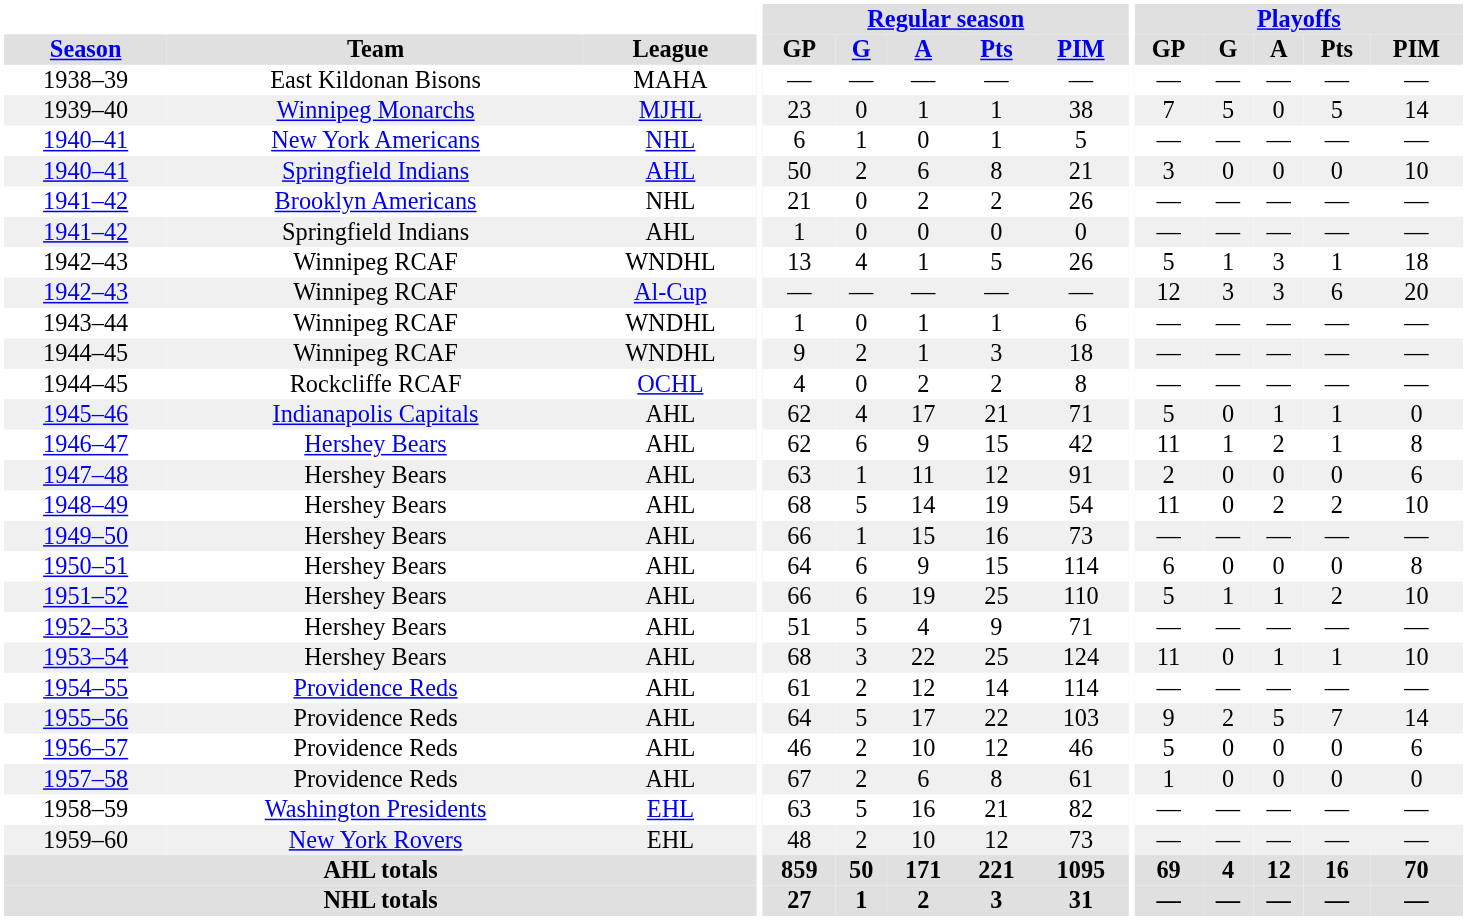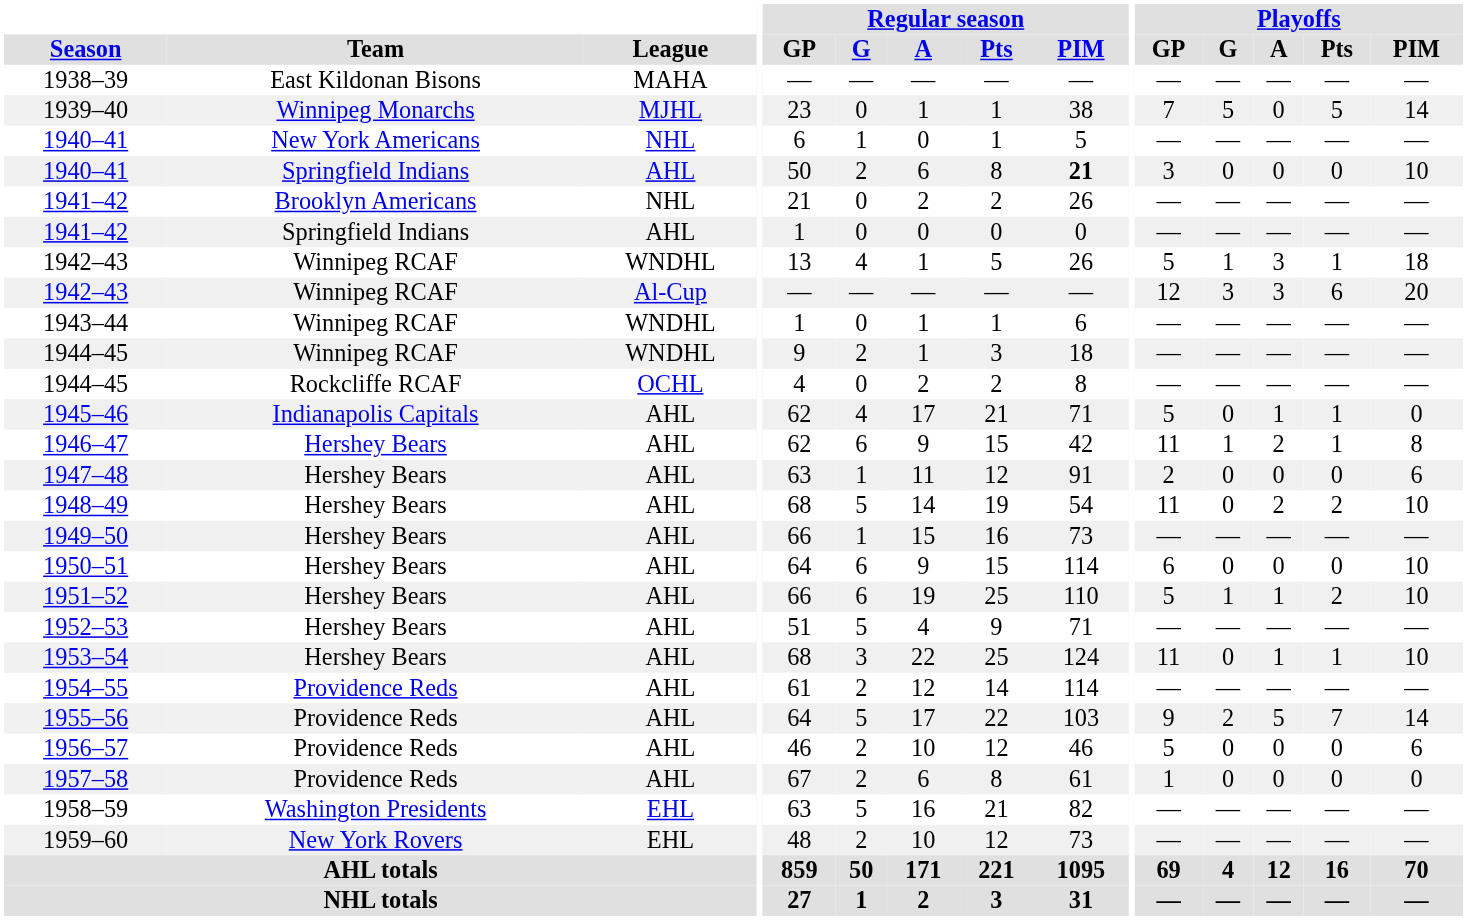1940–41 / AHL | Regular season / PIM: normal -> bold
1950–51 | Playoffs / PIM: 8 -> 10
